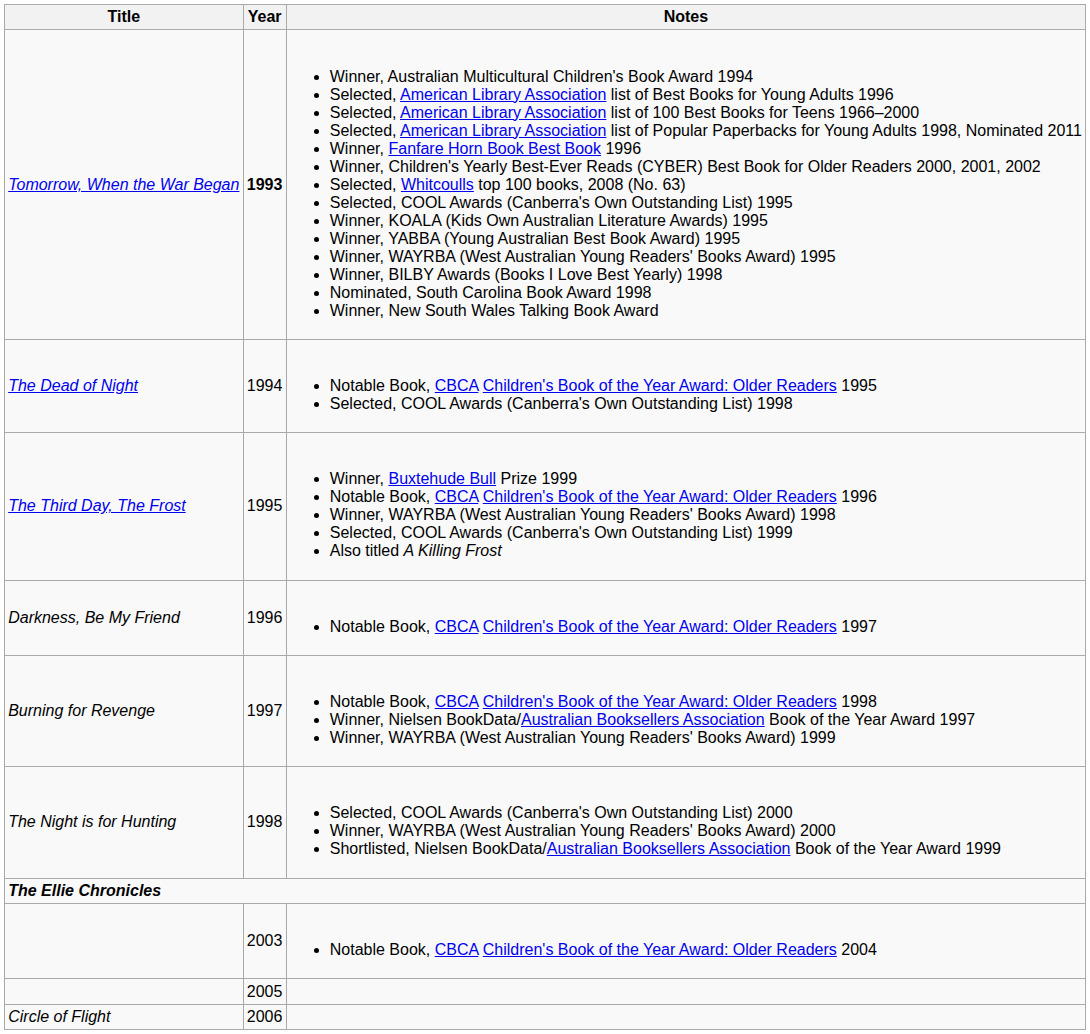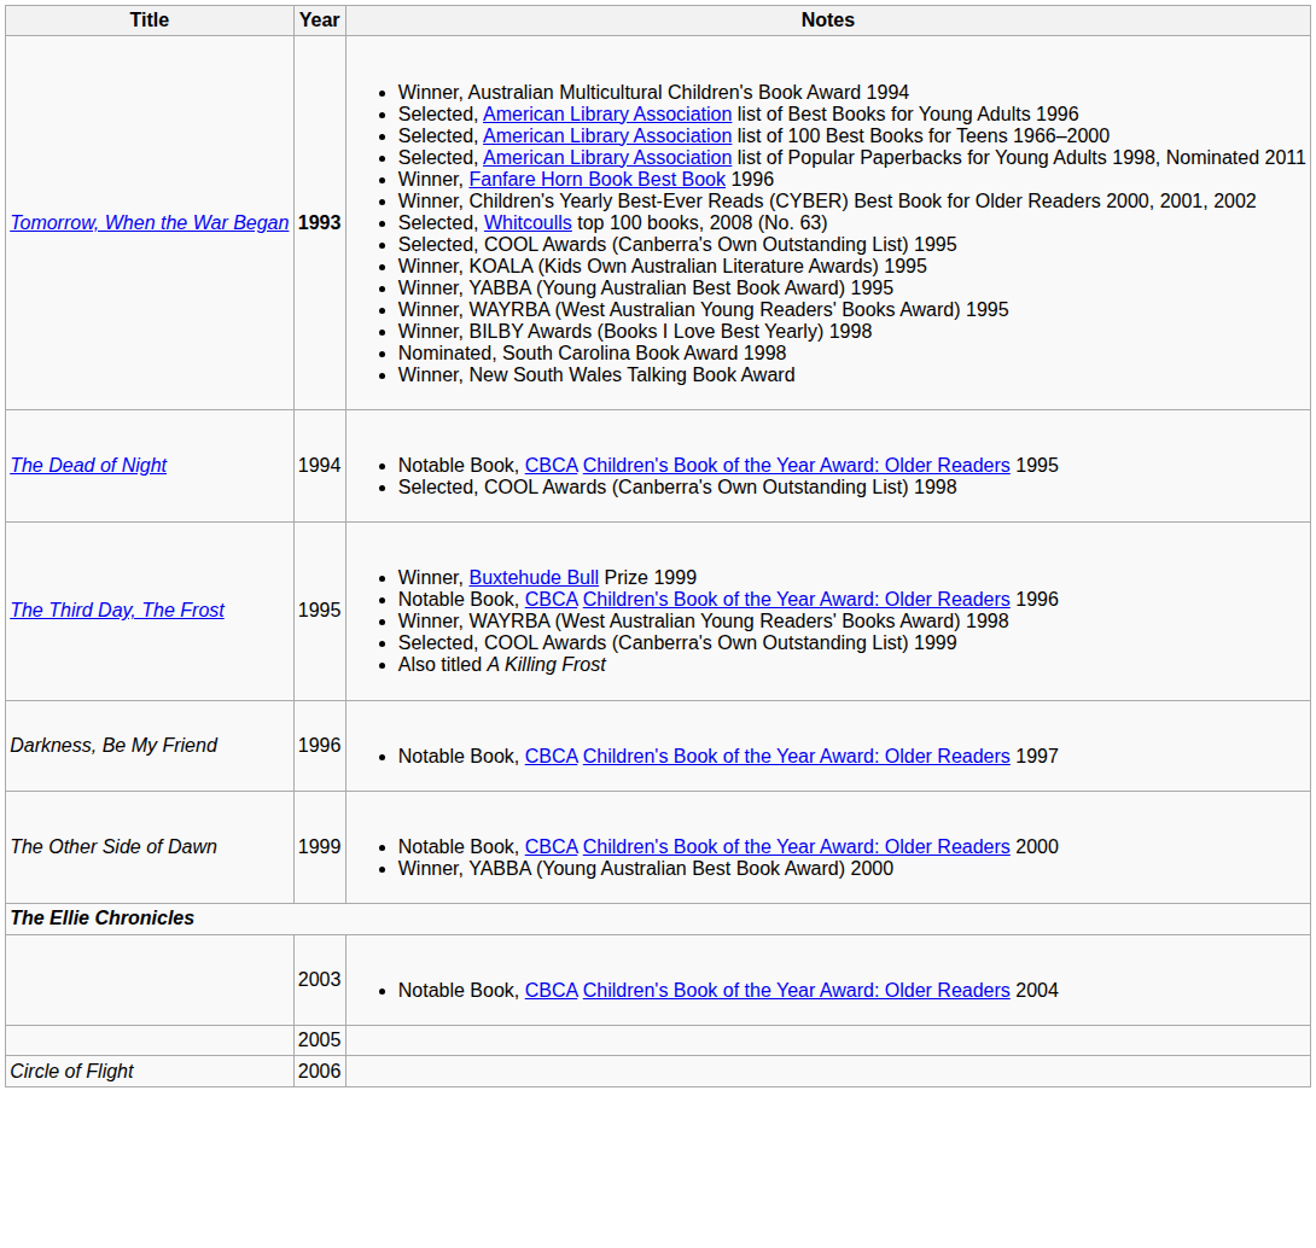- row: Burning for Revenge | 1997 | Notable Book, CBCA Children's Book of the Year Award: Older Readers 1998 Winner, Nielsen BookData/Australian Booksellers Association Book of the Year Award 1997 Winner, WAYRBA (West Australian Young Readers' Books Award) 1999
- row: The Night is for Hunting | 1998 | Selected, COOL Awards (Canberra's Own Outstanding List) 2000 Winner, WAYRBA (West Australian Young Readers' Books Award) 2000 Shortlisted, Nielsen BookData/Australian Booksellers Association Book of the Year Award 1999
+ row: The Other Side of Dawn | 1999 | Notable Book, CBCA Children's Book of the Year Award: Older Readers 2000 Winner, YABBA (Young Australian Best Book Award) 2000
